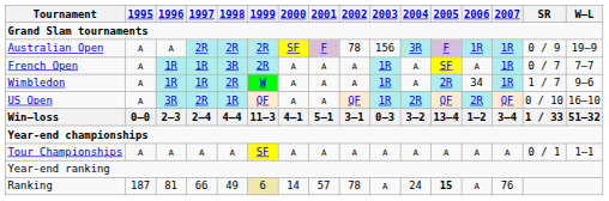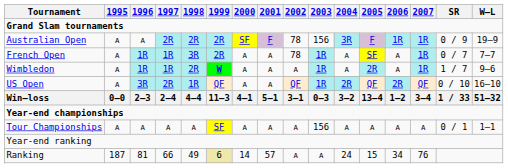French Open | 2002: A -> 78
Wimbledon | 2006: 34 -> A
Tour Championships | 2003: A -> 156
Ranking | 2002: 78 -> A
Ranking | 2005: bold -> normal
Ranking | 2006: A -> 34
